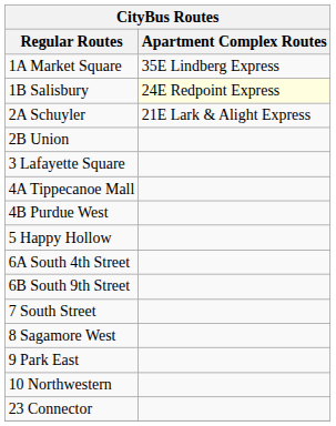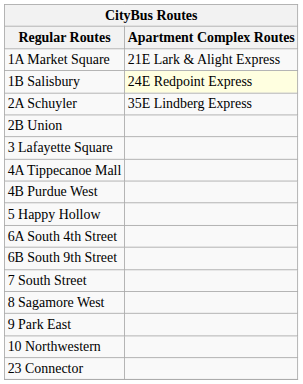1A Market Square | Apartment Complex Routes: 35E Lindberg Express -> 21E Lark & Alight Express
2A Schuyler | Apartment Complex Routes: 21E Lark & Alight Express -> 35E Lindberg Express
